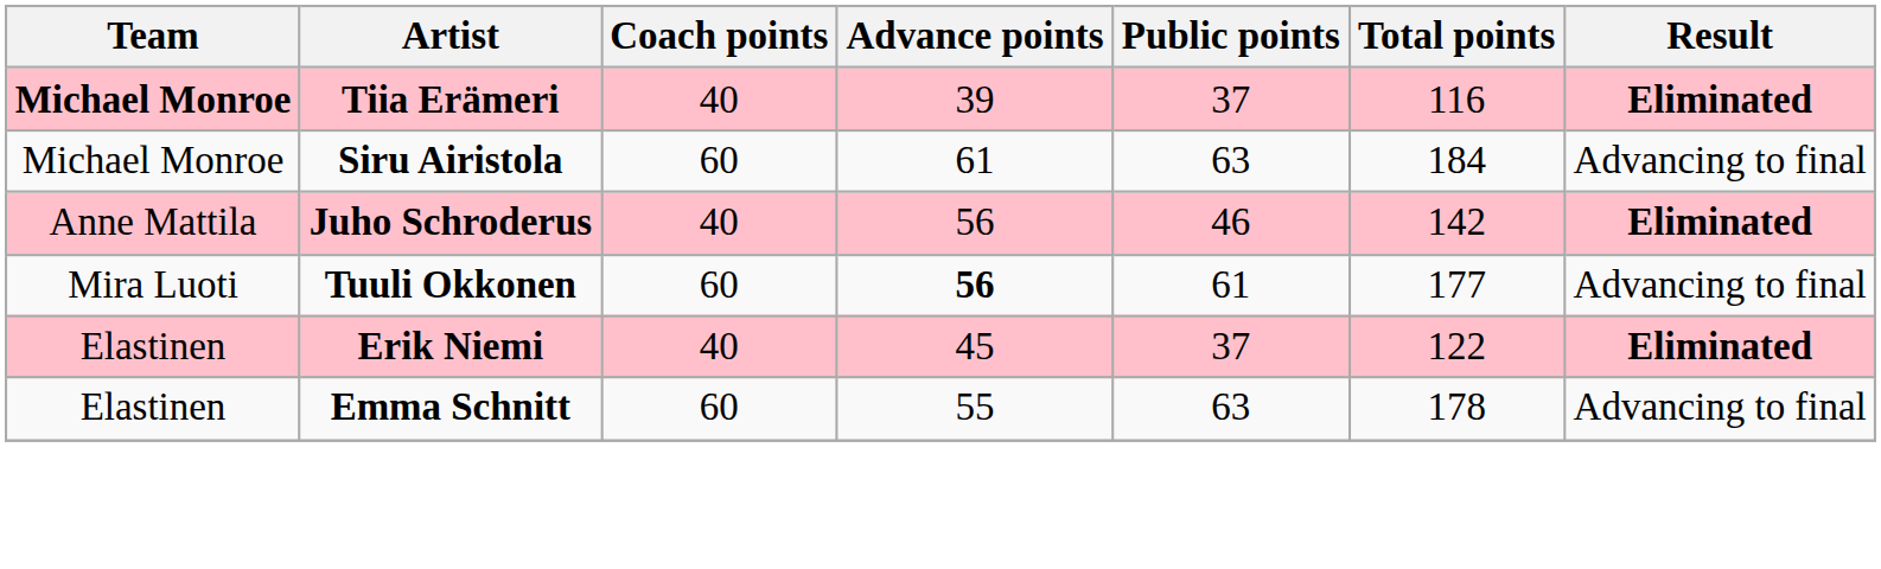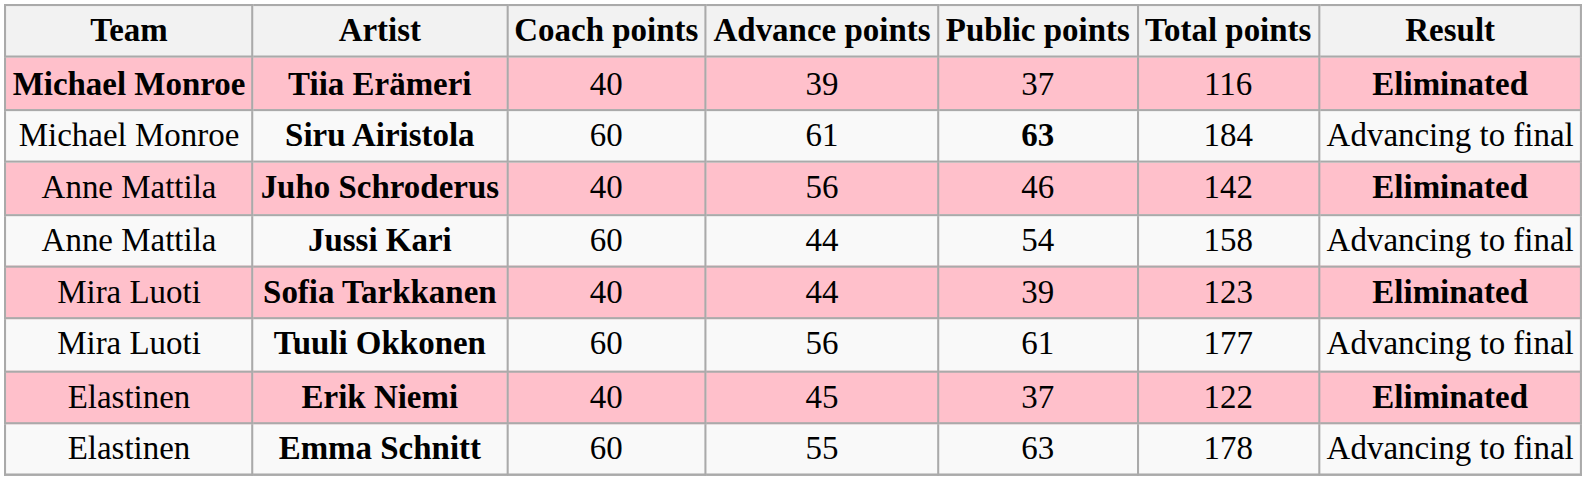Siru Airistola | Public points: normal -> bold
+ row: Anne Mattila | Jussi Kari | 60 | 44 | 54 | 158 | Advancing to final
+ row: Mira Luoti | Sofia Tarkkanen | 40 | 44 | 39 | 123 | Eliminated
Tuuli Okkonen | Advance points: bold -> normal
